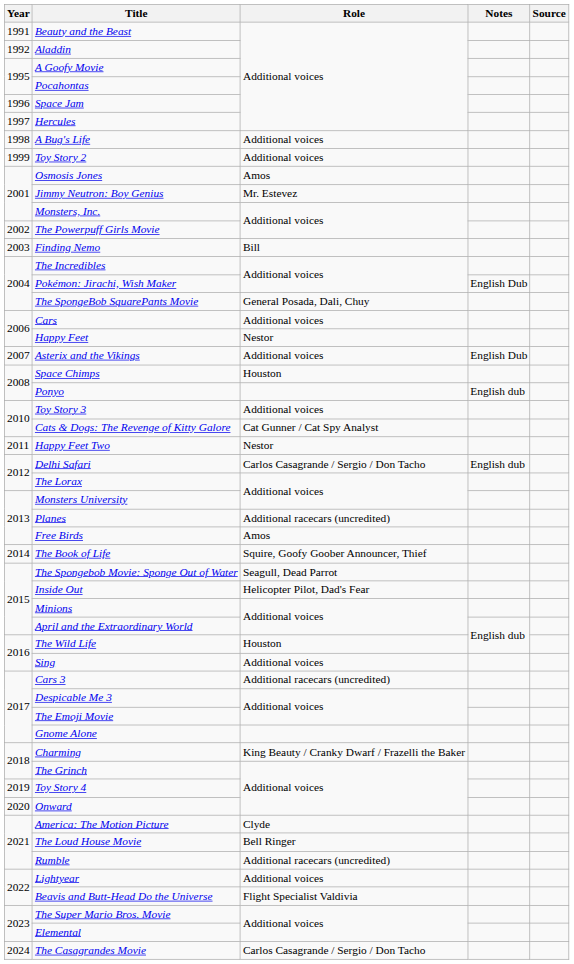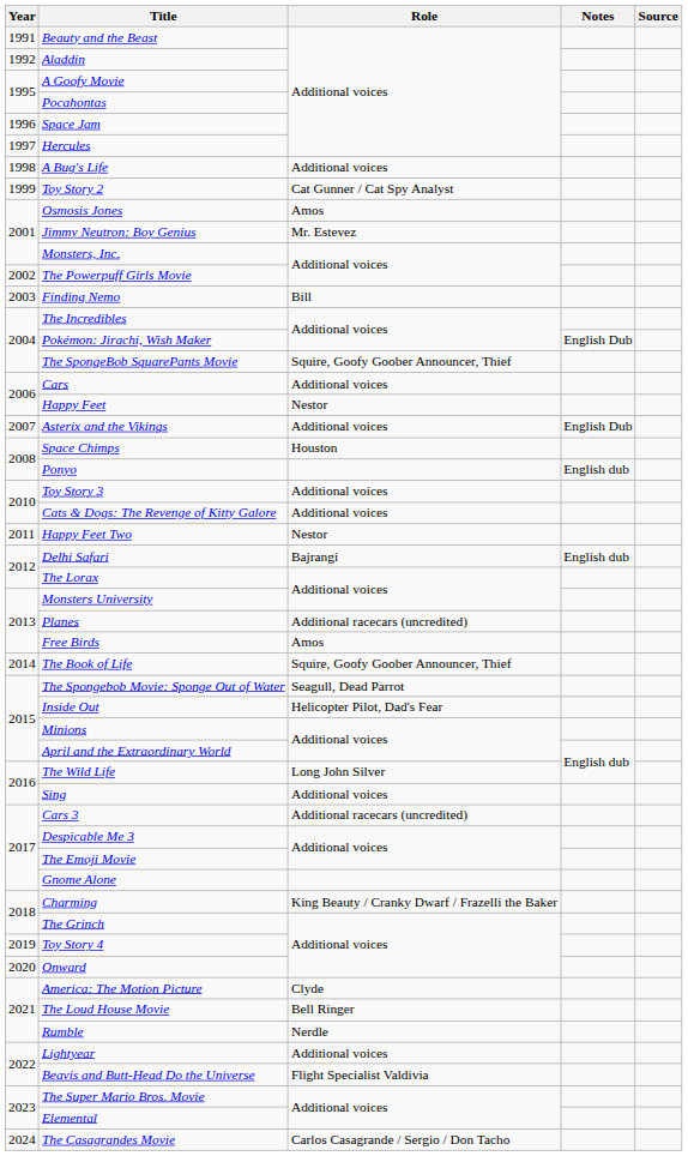Toy Story 2 | Role: Additional voices -> Cat Gunner / Cat Spy Analyst
The SpongeBob SquarePants Movie | Role: General Posada, Dali, Chuy -> Squire, Goofy Goober Announcer, Thief
Cats & Dogs: The Revenge of Kitty Galore | Role: Cat Gunner / Cat Spy Analyst -> Additional voices
Delhi Safari | Role: Carlos Casagrande / Sergio / Don Tacho -> Bajrangi
The Wild Life | Role: Houston -> Long John Silver
Rumble | Role: Additional racecars (uncredited) -> Nerdle
